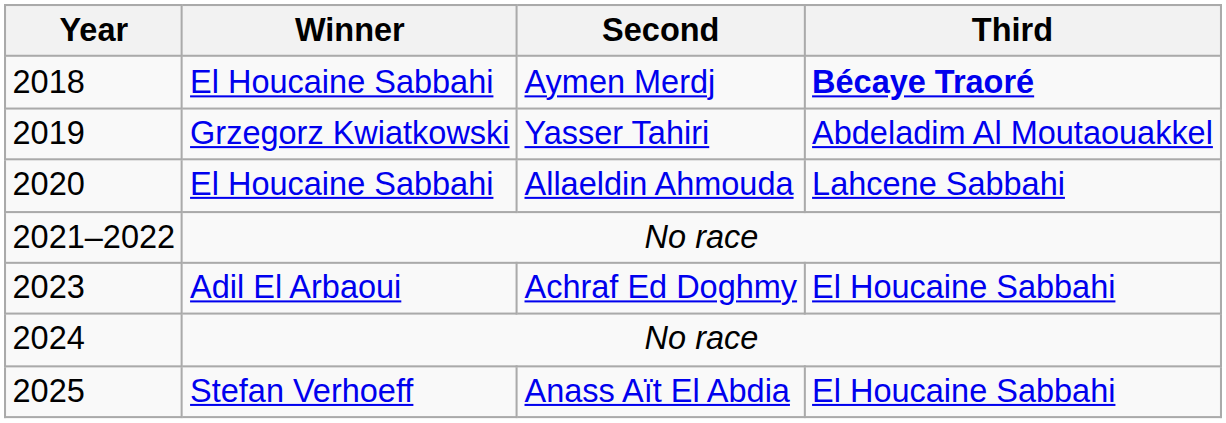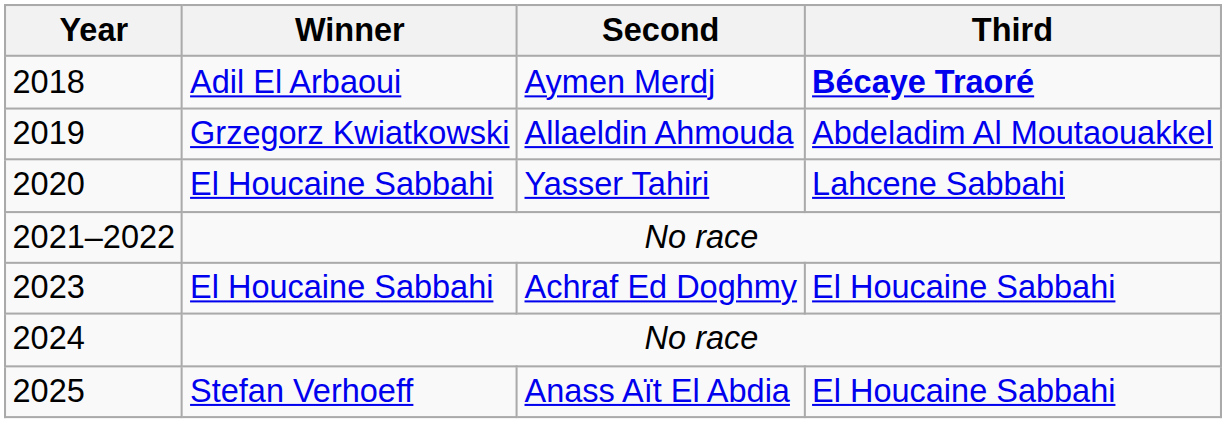2018 | Winner: El Houcaine Sabbahi -> Adil El Arbaoui
2019 | Second: Yasser Tahiri -> Allaeldin Ahmouda
2020 | Second: Allaeldin Ahmouda -> Yasser Tahiri
2023 | Winner: Adil El Arbaoui -> El Houcaine Sabbahi
